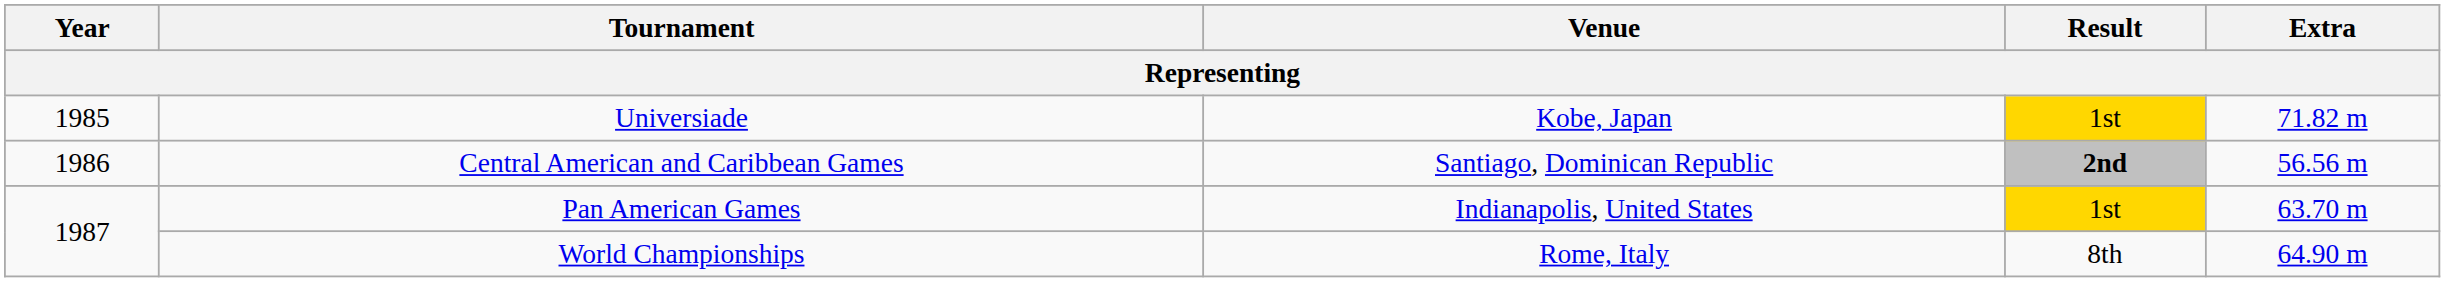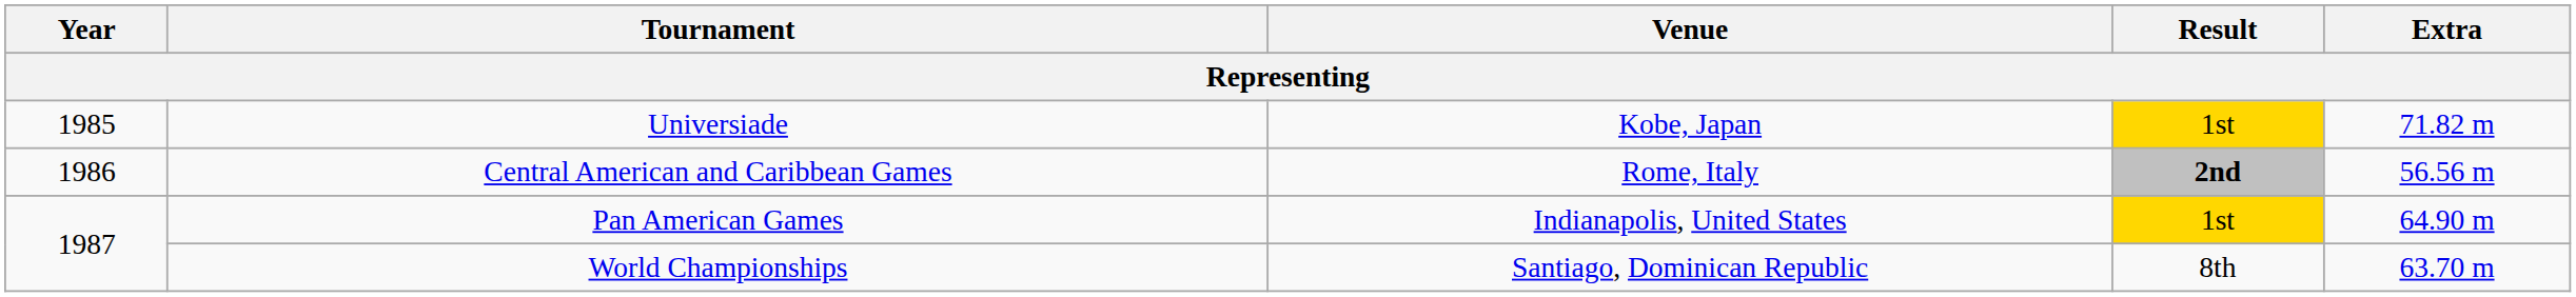Central American and Caribbean Games | Venue: Santiago, Dominican Republic -> Rome, Italy
Pan American Games | Extra: 63.70 m -> 64.90 m
World Championships | Venue: Rome, Italy -> Santiago, Dominican Republic
World Championships | Extra: 64.90 m -> 63.70 m
